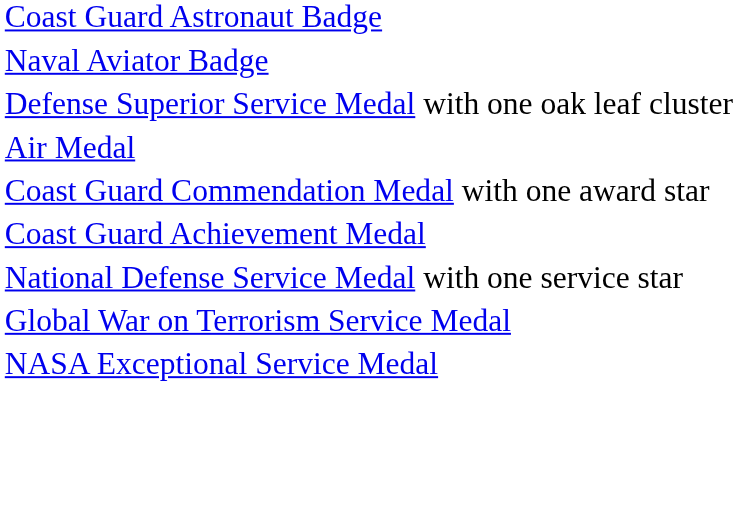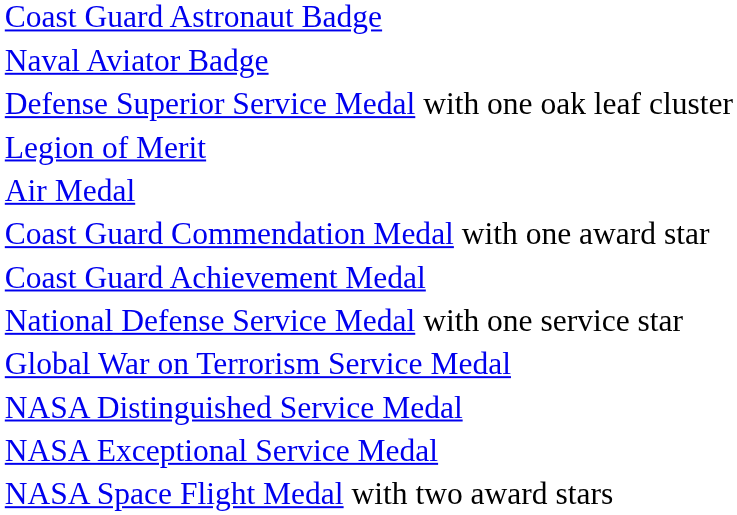+ row: Legion of Merit
+ row: NASA Distinguished Service Medal
+ row: NASA Space Flight Medal with two award stars
